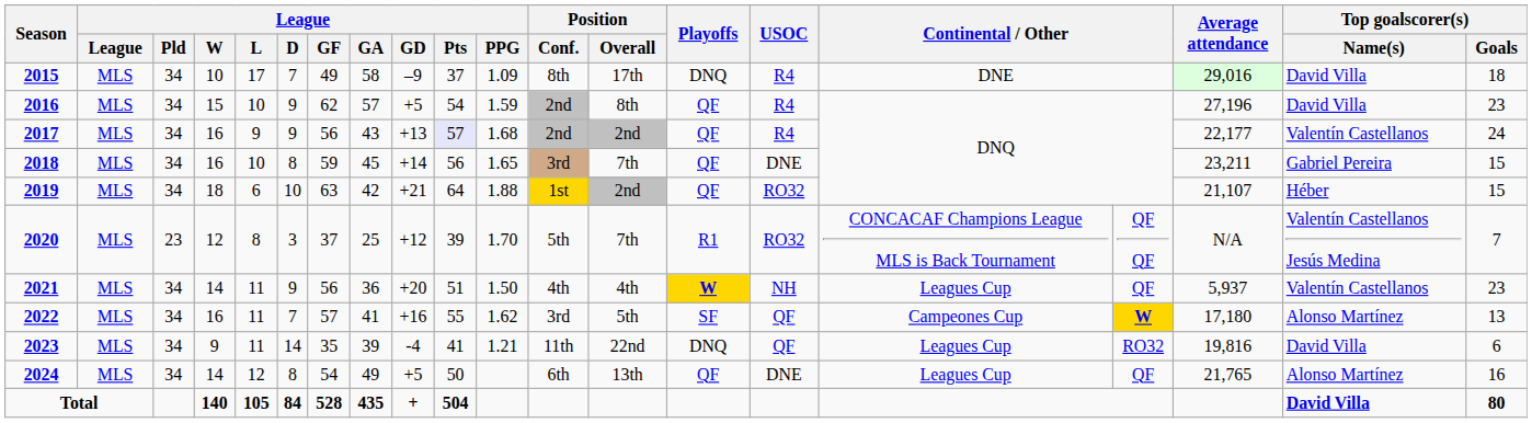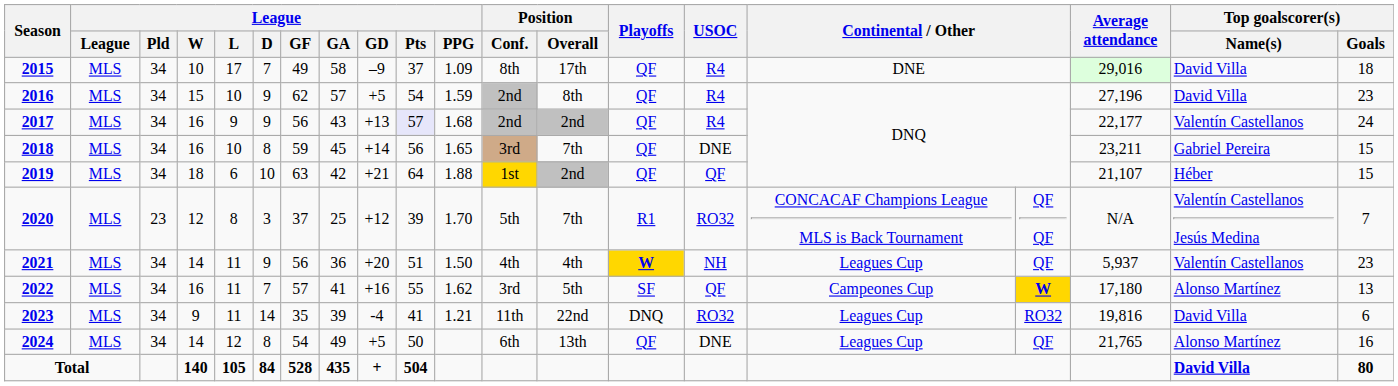2015 | Playoffs: DNQ -> QF
2019 | USOC: RO32 -> QF
2023 | USOC: QF -> RO32
